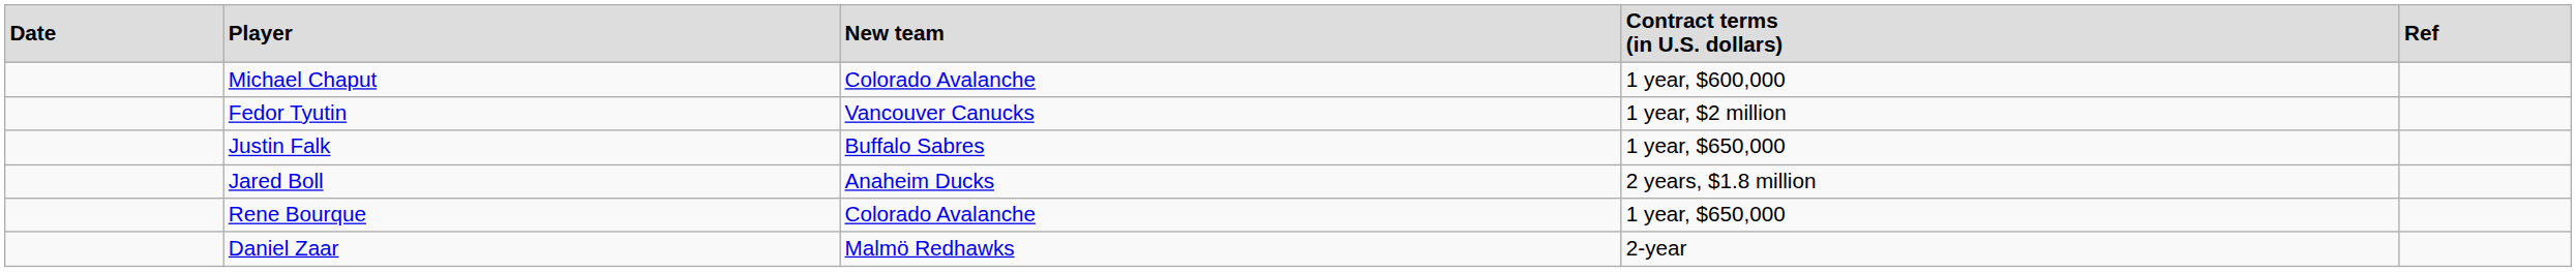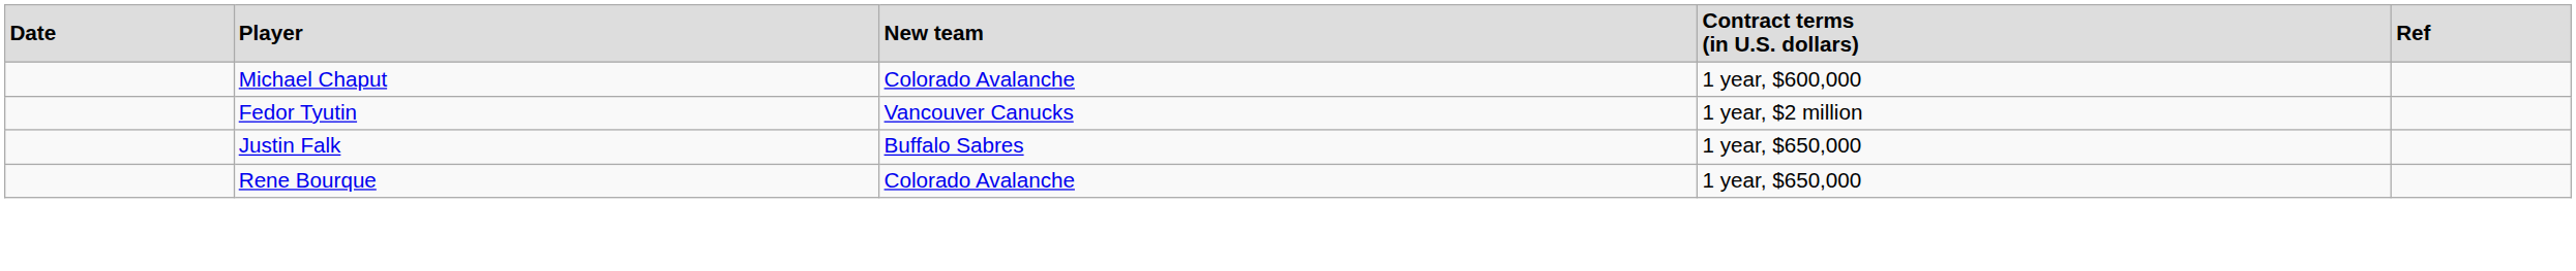- row: Jared Boll | Anaheim Ducks | 2 years, $1.8 million
- row: Daniel Zaar | Malmö Redhawks | 2-year
